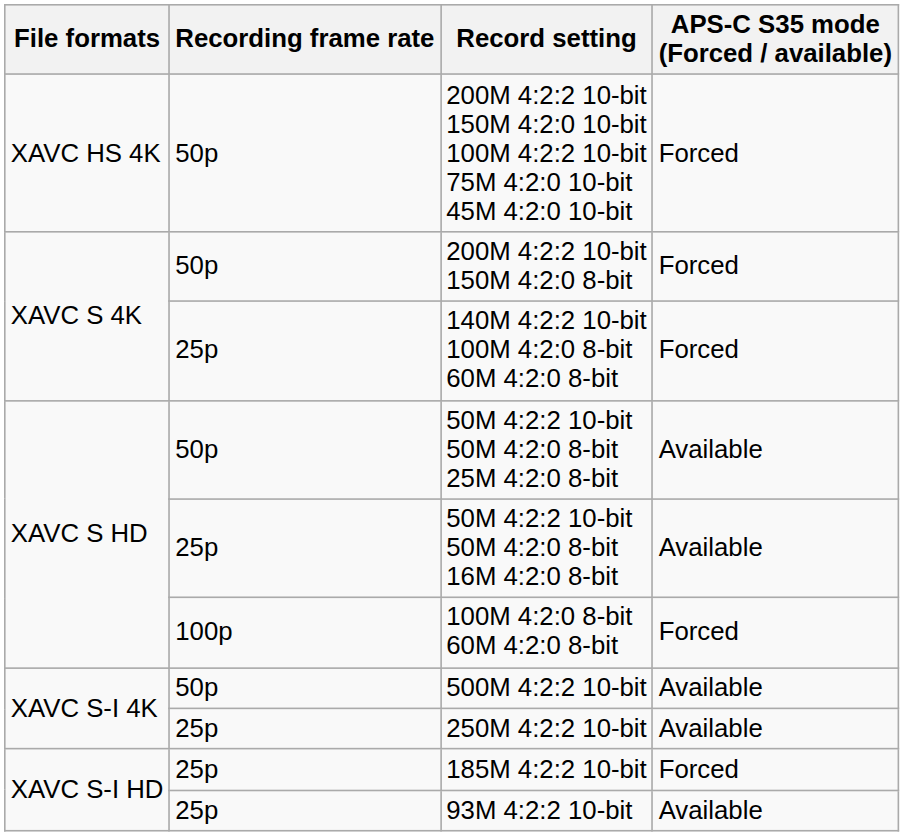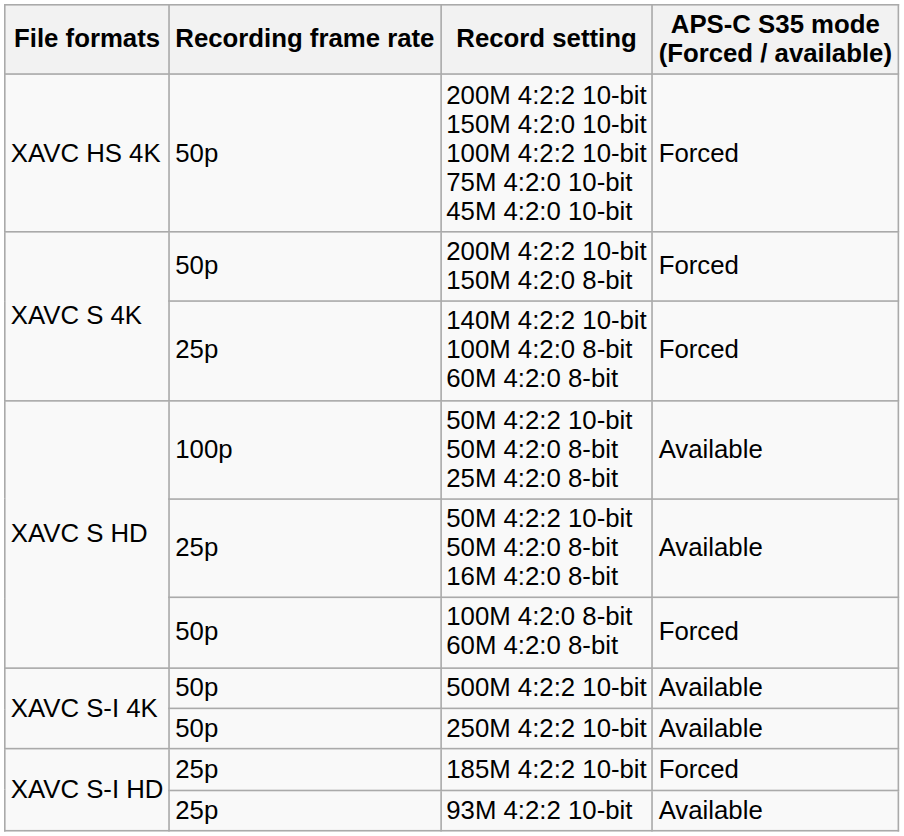50M 4:2:2 10-bit 50M 4:2:0 8-bit 25M 4:2:0 8-bit | Recording frame rate: 50p -> 100p
100M 4:2:0 8-bit 60M 4:2:0 8-bit | Recording frame rate: 100p -> 50p
250M 4:2:2 10-bit | Recording frame rate: 25p -> 50p
